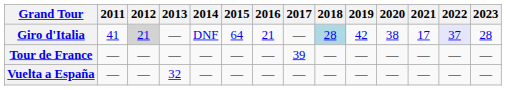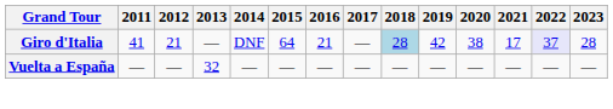Giro d'Italia | 2012: lightgrey background -> no background
- row: Tour de France | — | — | — | — | — | — | 39 | — | — | — | — | — | —
